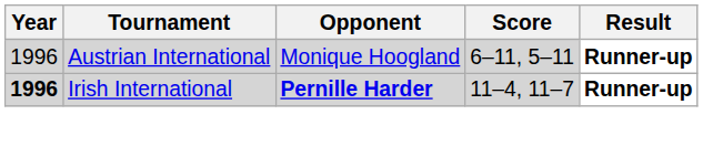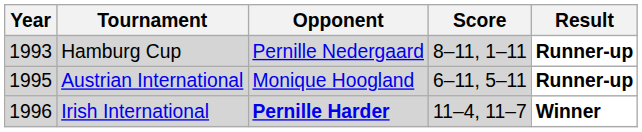+ row: 1993 | Hamburg Cup | Pernille Nedergaard | 8–11, 1–11 | Runner-up
Austrian International | Year: 1996 -> 1995
Irish International | Year: bold -> normal
Irish International | Result: Runner-up -> Winner
